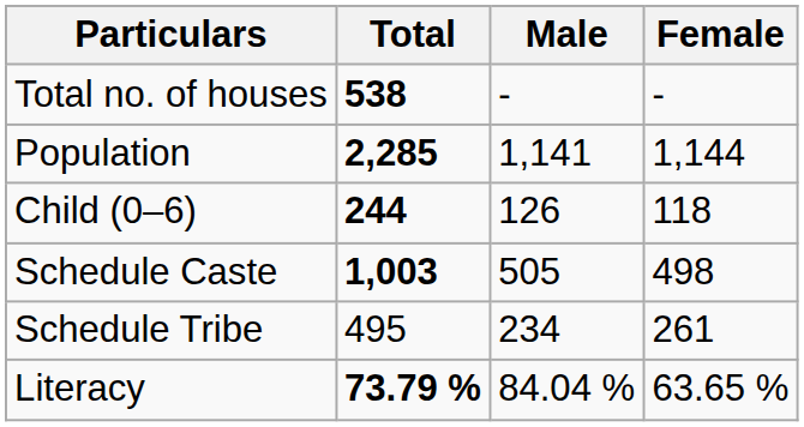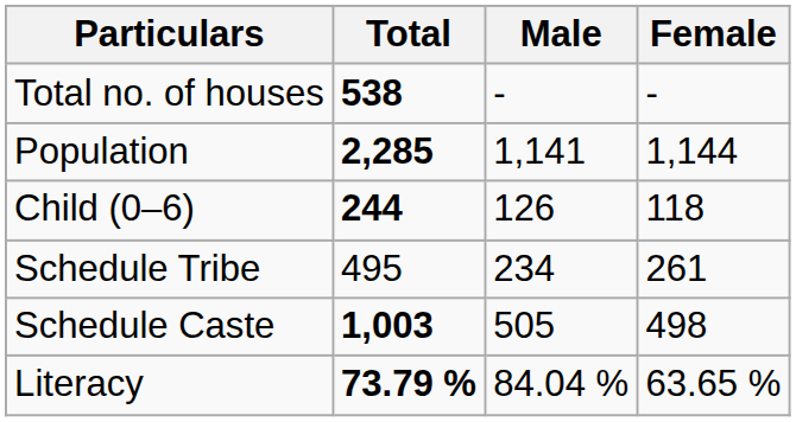rows swapped: Schedule Caste <-> Schedule Tribe
